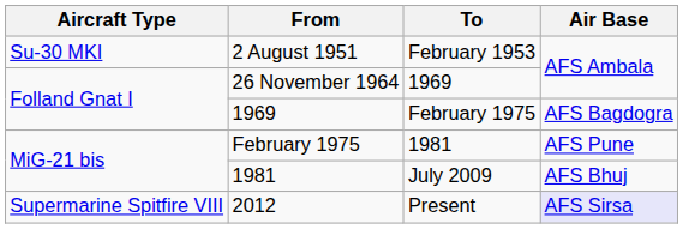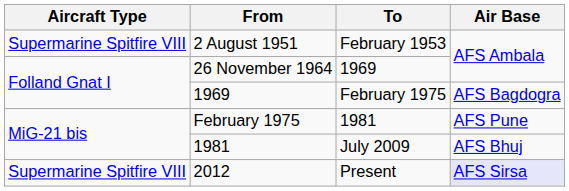2 August 1951 | Aircraft Type: Su-30 MKI -> Supermarine Spitfire VIII
